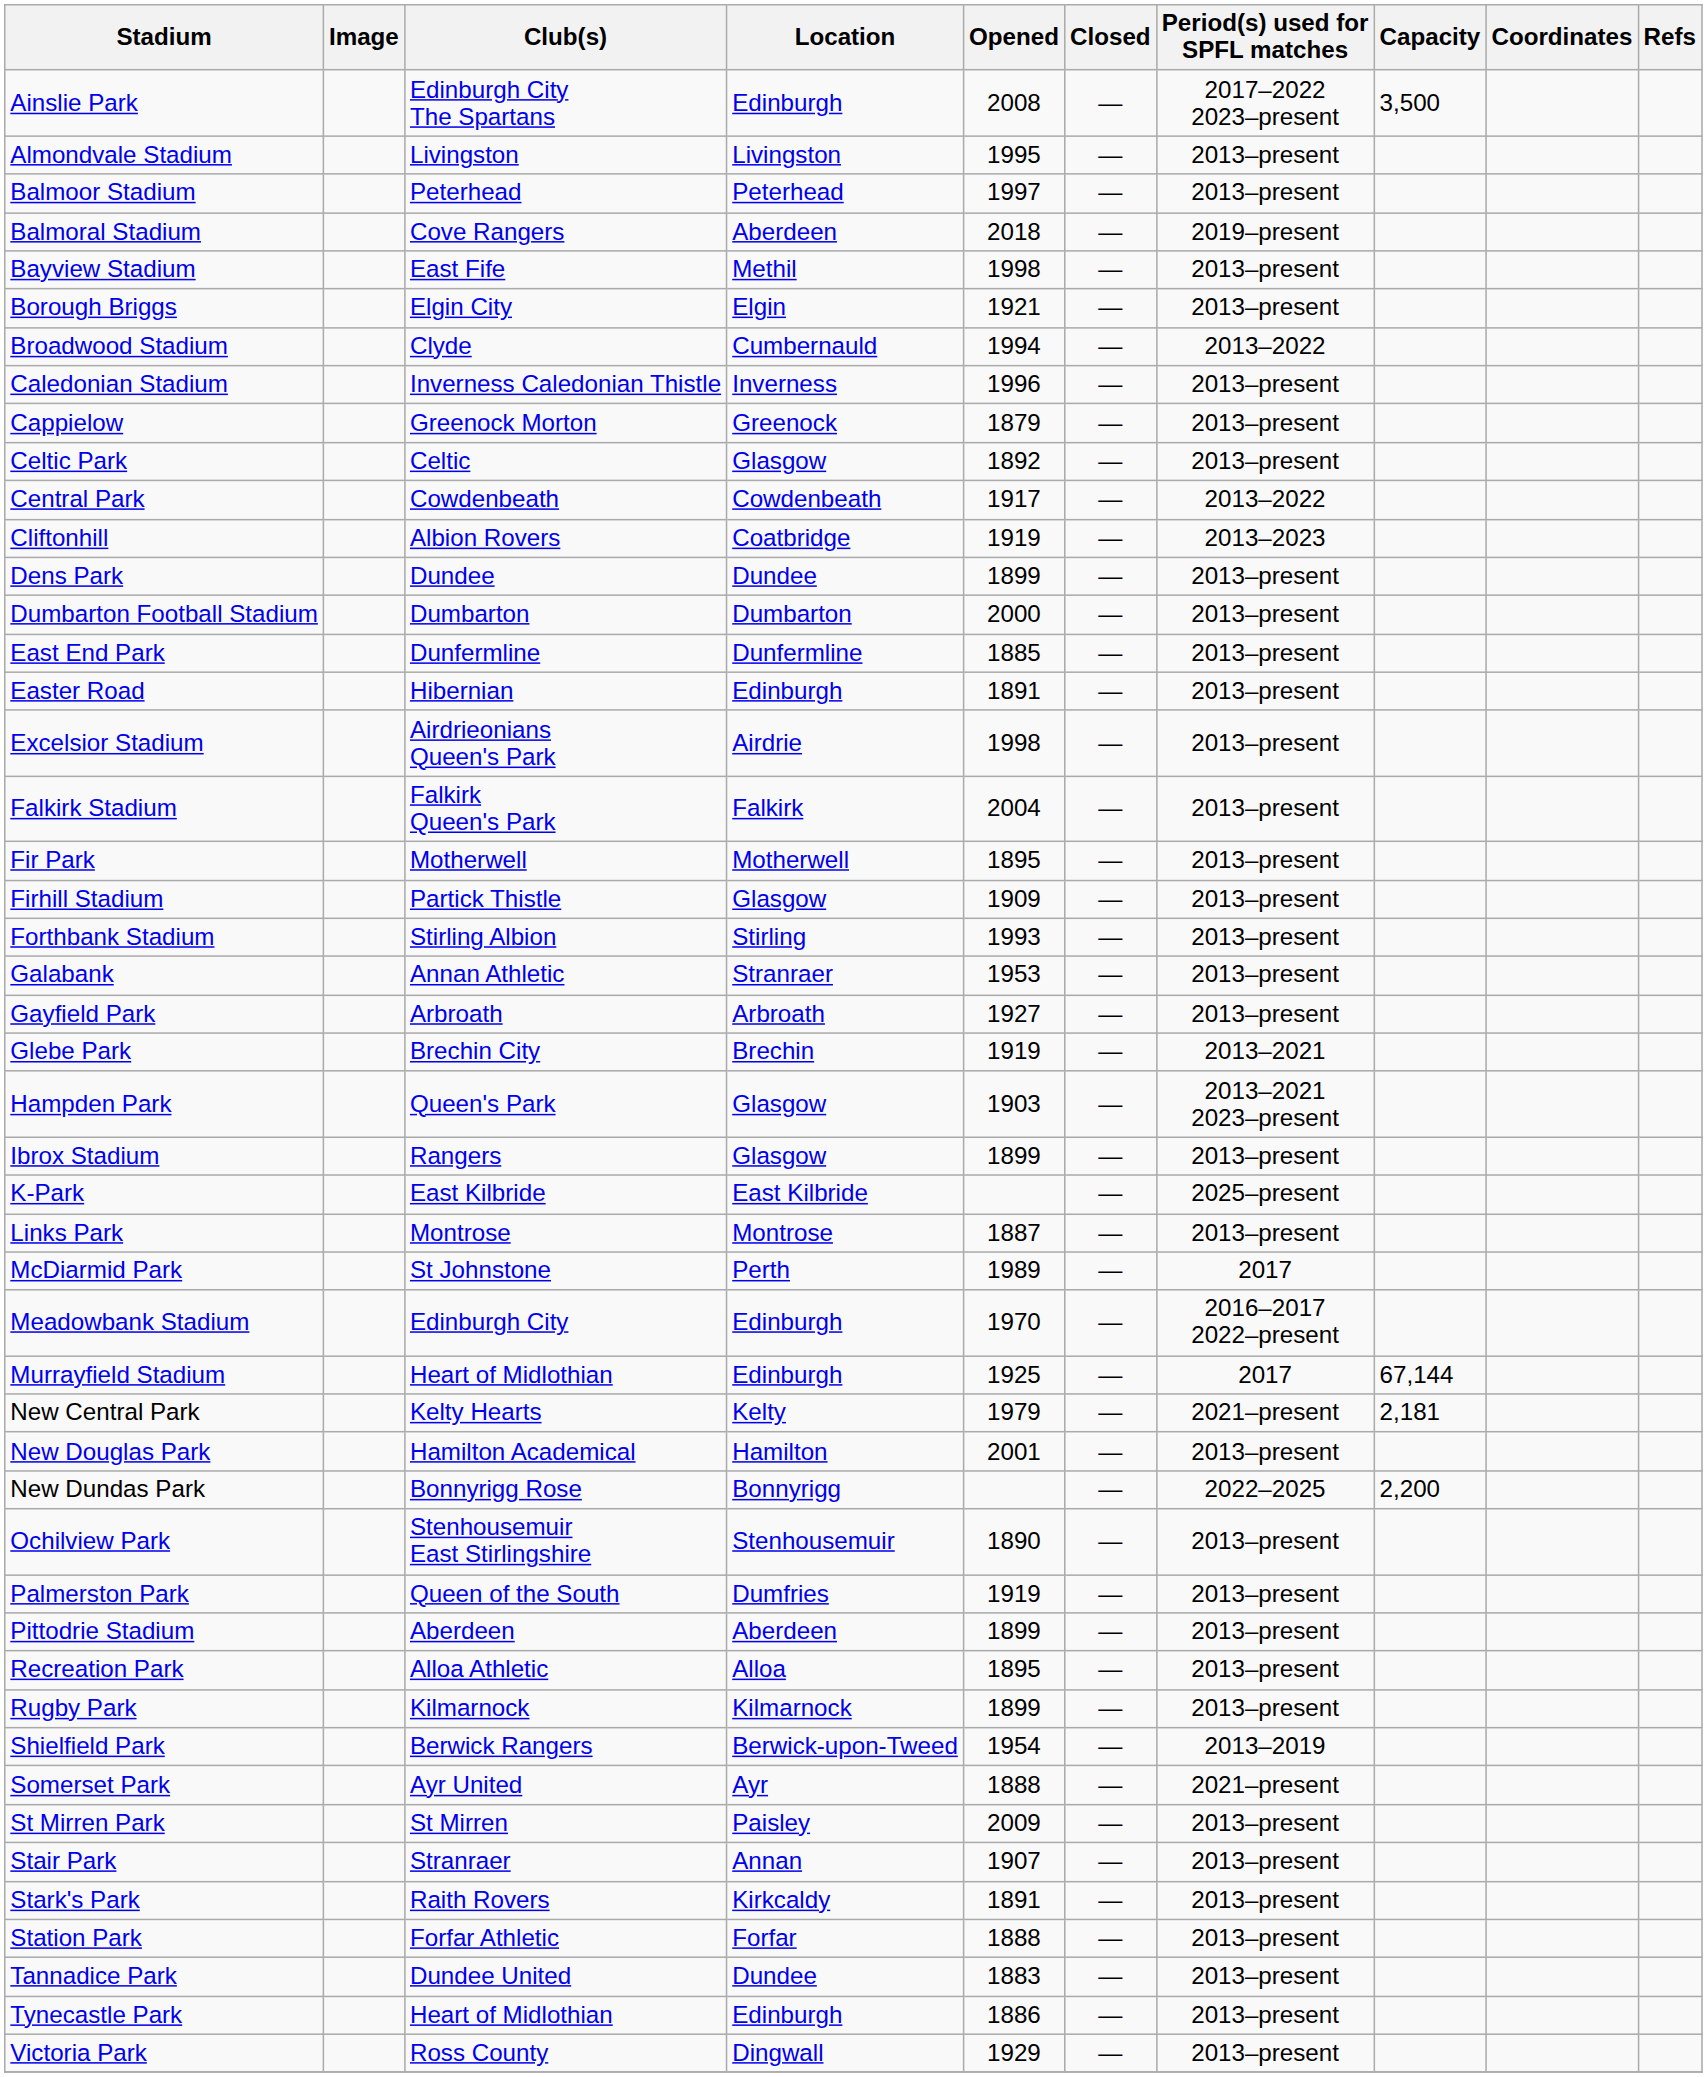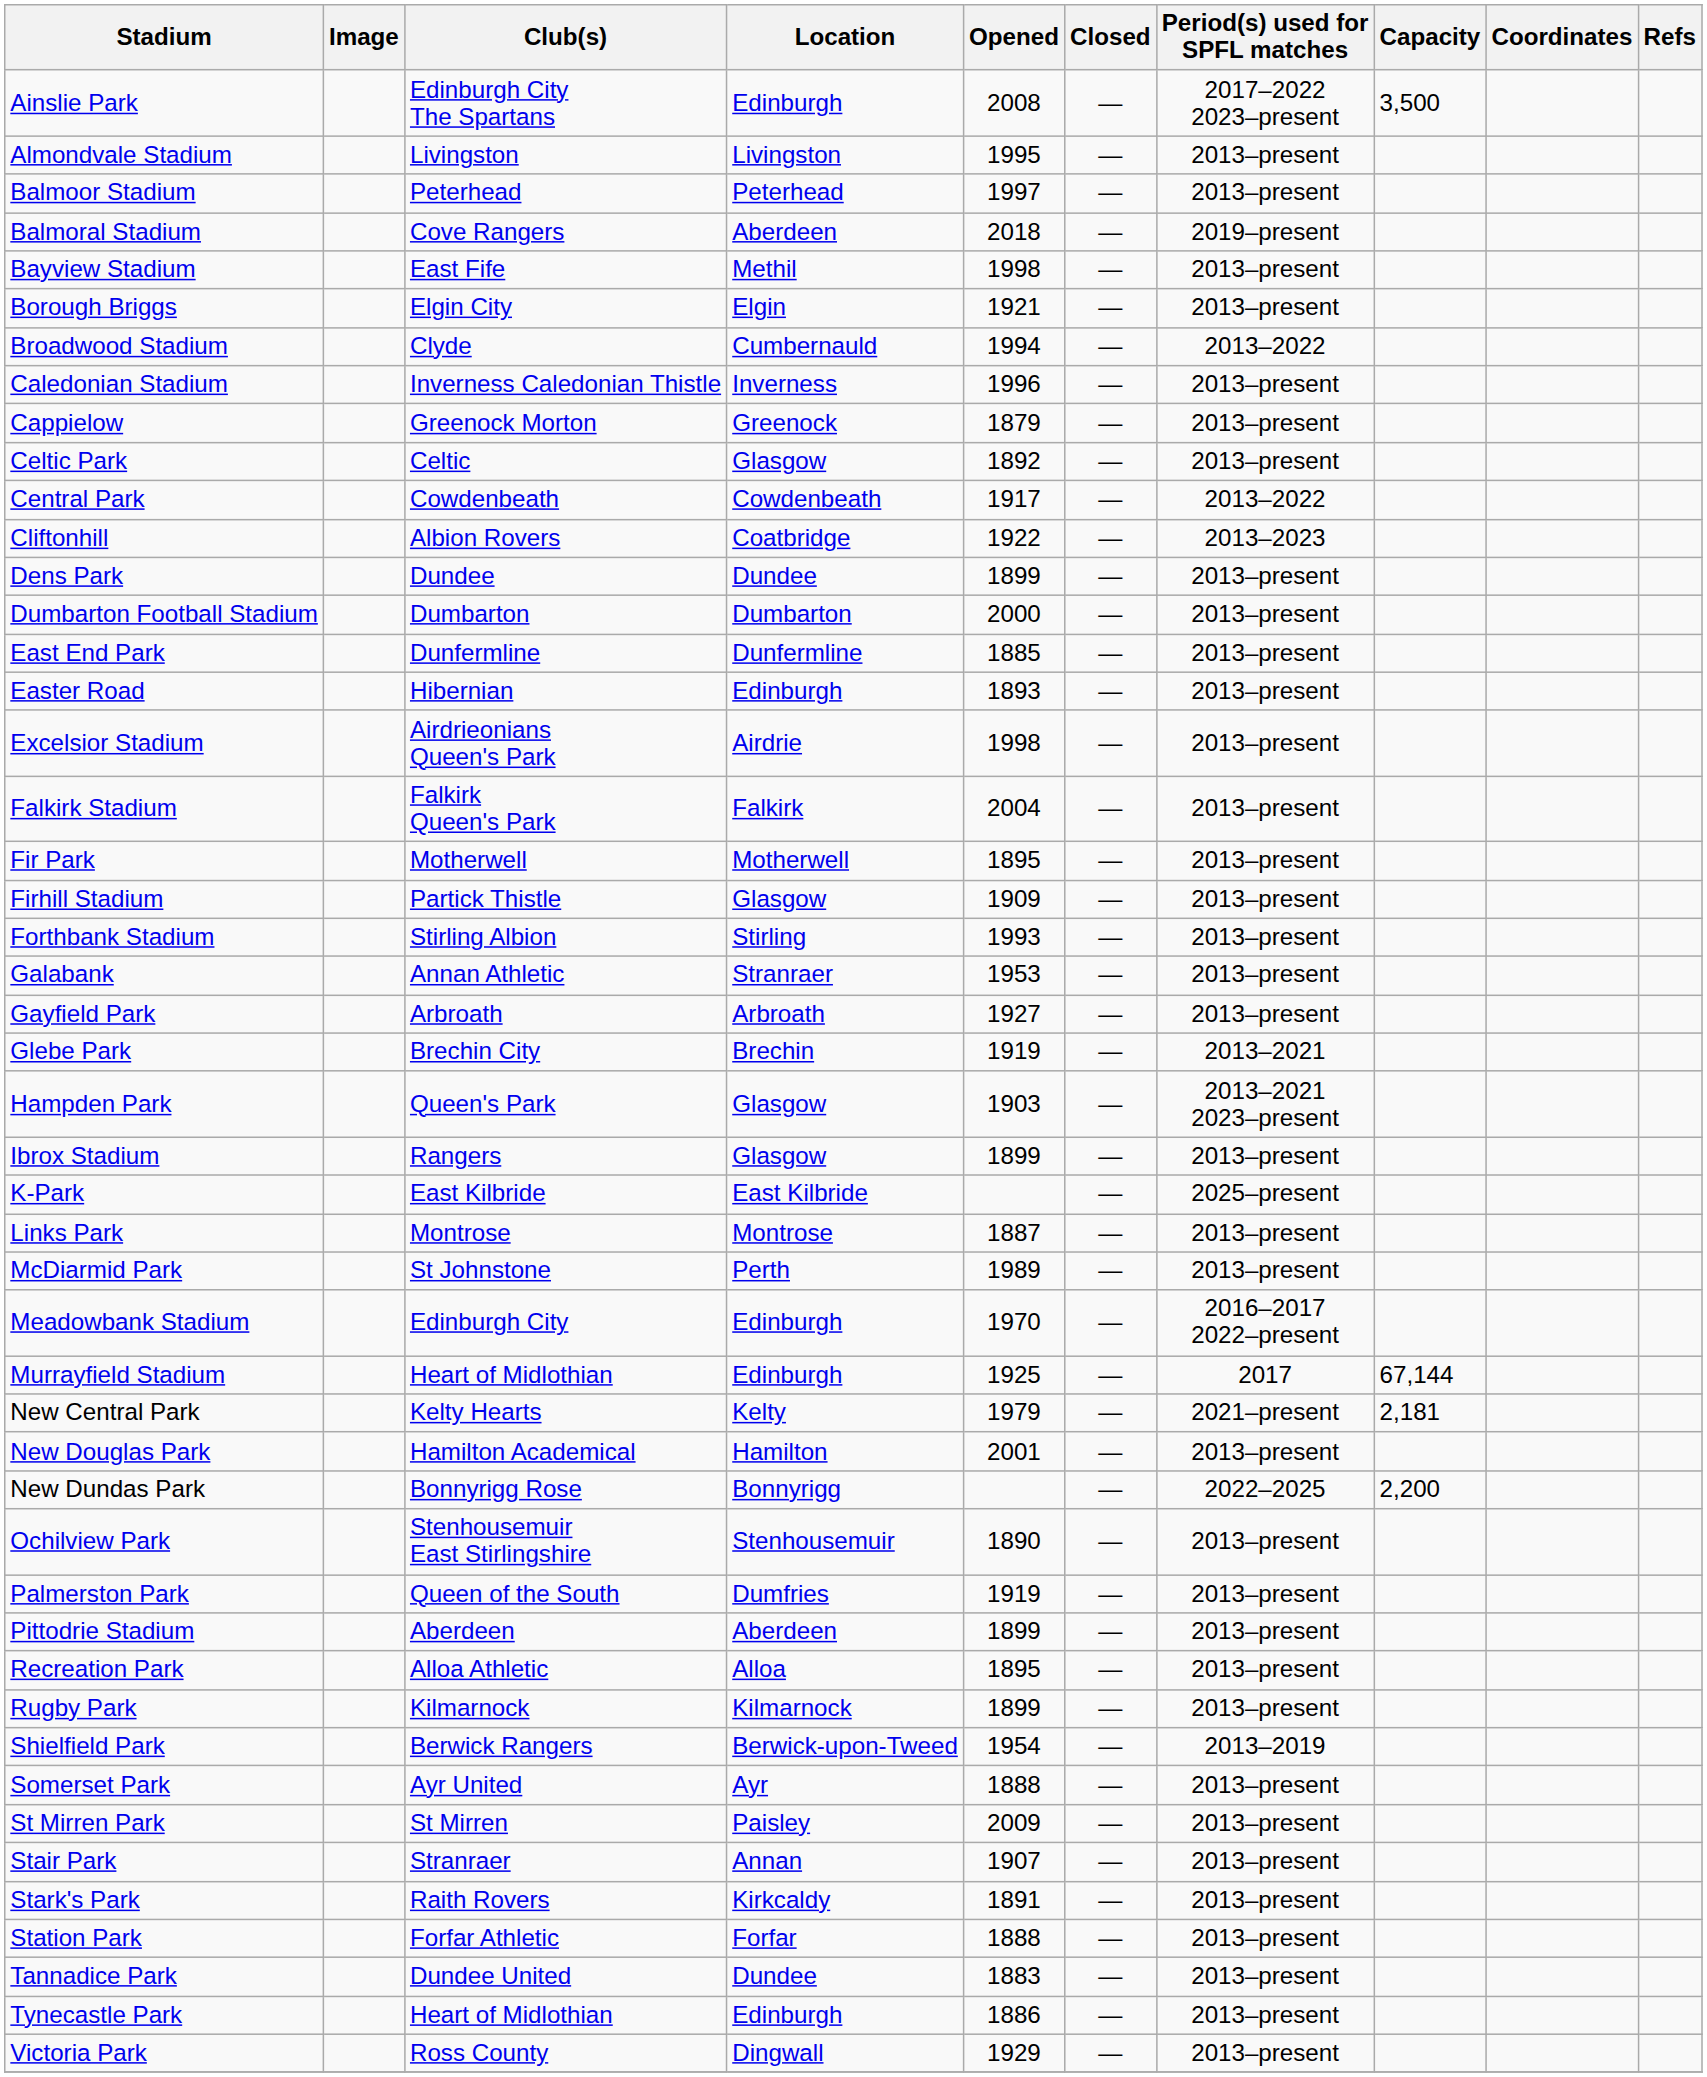Cliftonhill | Opened: 1919 -> 1922
Easter Road | Opened: 1891 -> 1893
McDiarmid Park | Period(s) used for SPFL matches: 2017 -> 2013–present
Somerset Park | Period(s) used for SPFL matches: 2021–present -> 2013–present
